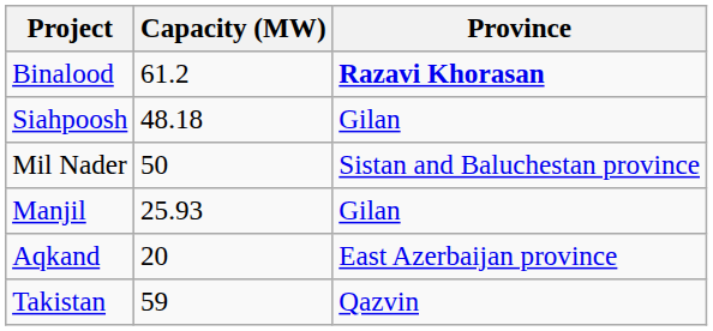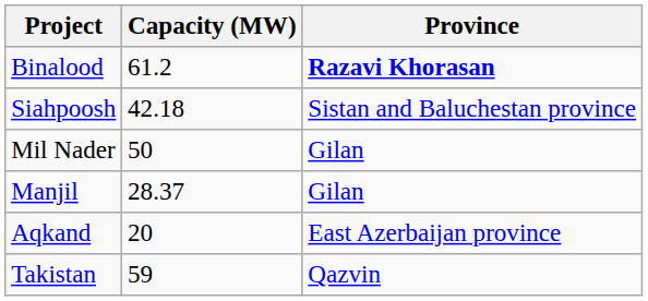Siahpoosh | Capacity (MW): 48.18 -> 42.18
Siahpoosh | Province: Gilan -> Sistan and Baluchestan province
Mil Nader | Province: Sistan and Baluchestan province -> Gilan
Manjil | Capacity (MW): 25.93 -> 28.37
